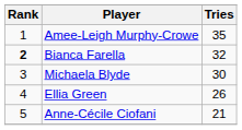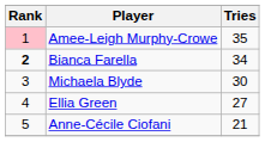Amee-Leigh Murphy-Crowe | Rank: no background -> pink background
Bianca Farella | Tries: 32 -> 34
Ellia Green | Tries: 26 -> 27
